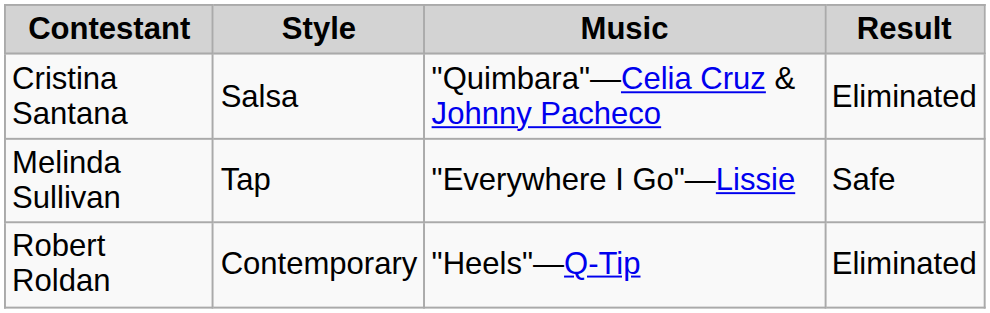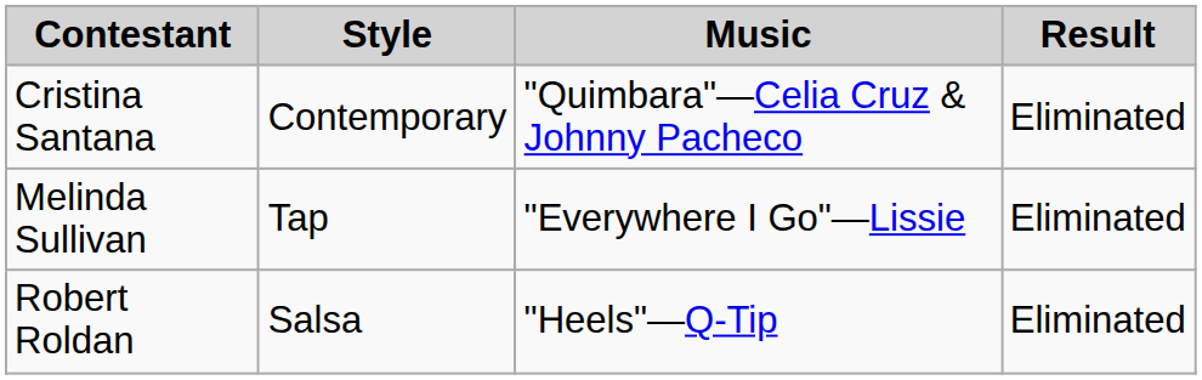Cristina Santana | Style: Salsa -> Contemporary
Melinda Sullivan | Result: Safe -> Eliminated
Robert Roldan | Style: Contemporary -> Salsa
